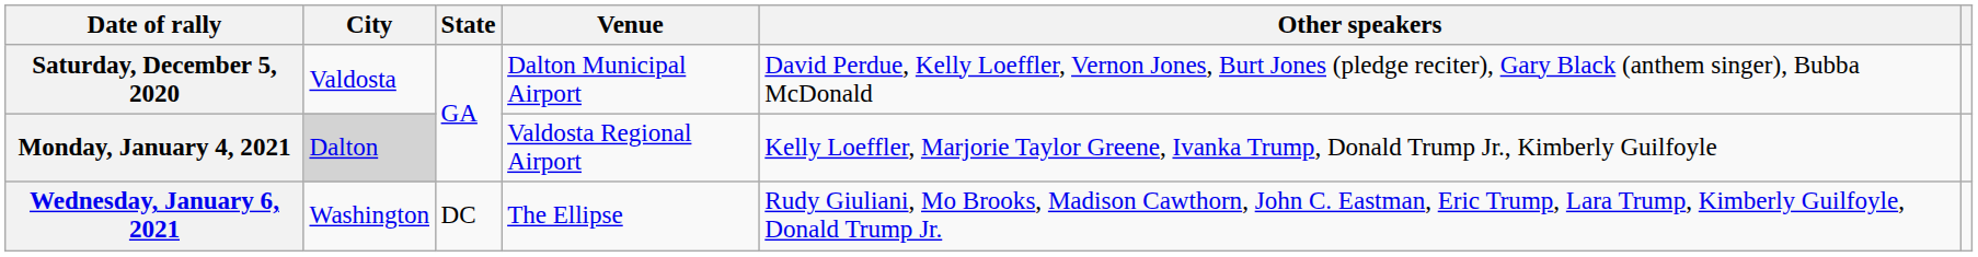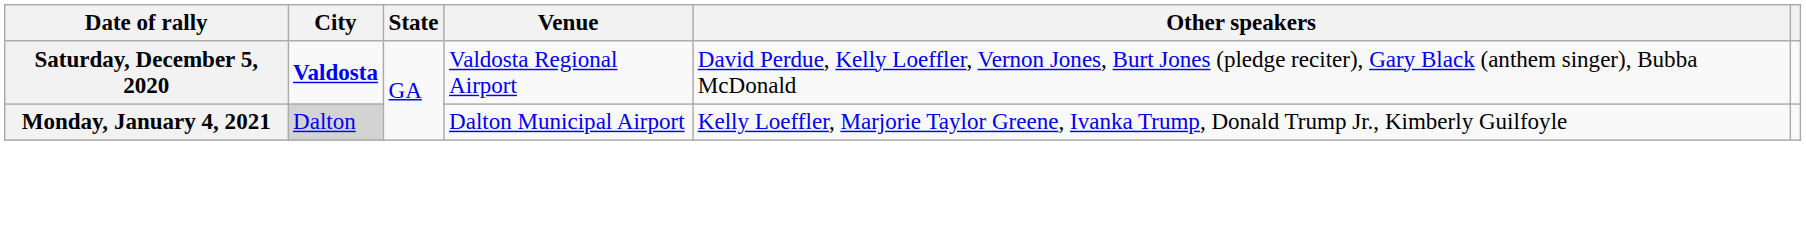Saturday, December 5, 2020 | City: normal -> bold
Saturday, December 5, 2020 | Venue: Dalton Municipal Airport -> Valdosta Regional Airport
Monday, January 4, 2021 | Venue: Valdosta Regional Airport -> Dalton Municipal Airport
- row: Wednesday, January 6, 2021 | Washington | DC | The Ellipse | Rudy Giuliani, Mo Brooks, Madison Cawthorn, John C. Eastman, Eric Trump, Lara Trump, Kimberly Guilfoyle, Donald Trump Jr.
